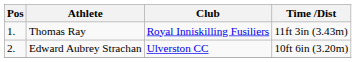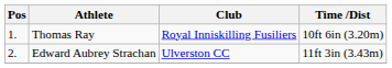Thomas Ray | Time /Dist: 11ft 3in (3.43m) -> 10ft 6in (3.20m)
Edward Aubrey Strachan | Time /Dist: 10ft 6in (3.20m) -> 11ft 3in (3.43m)
